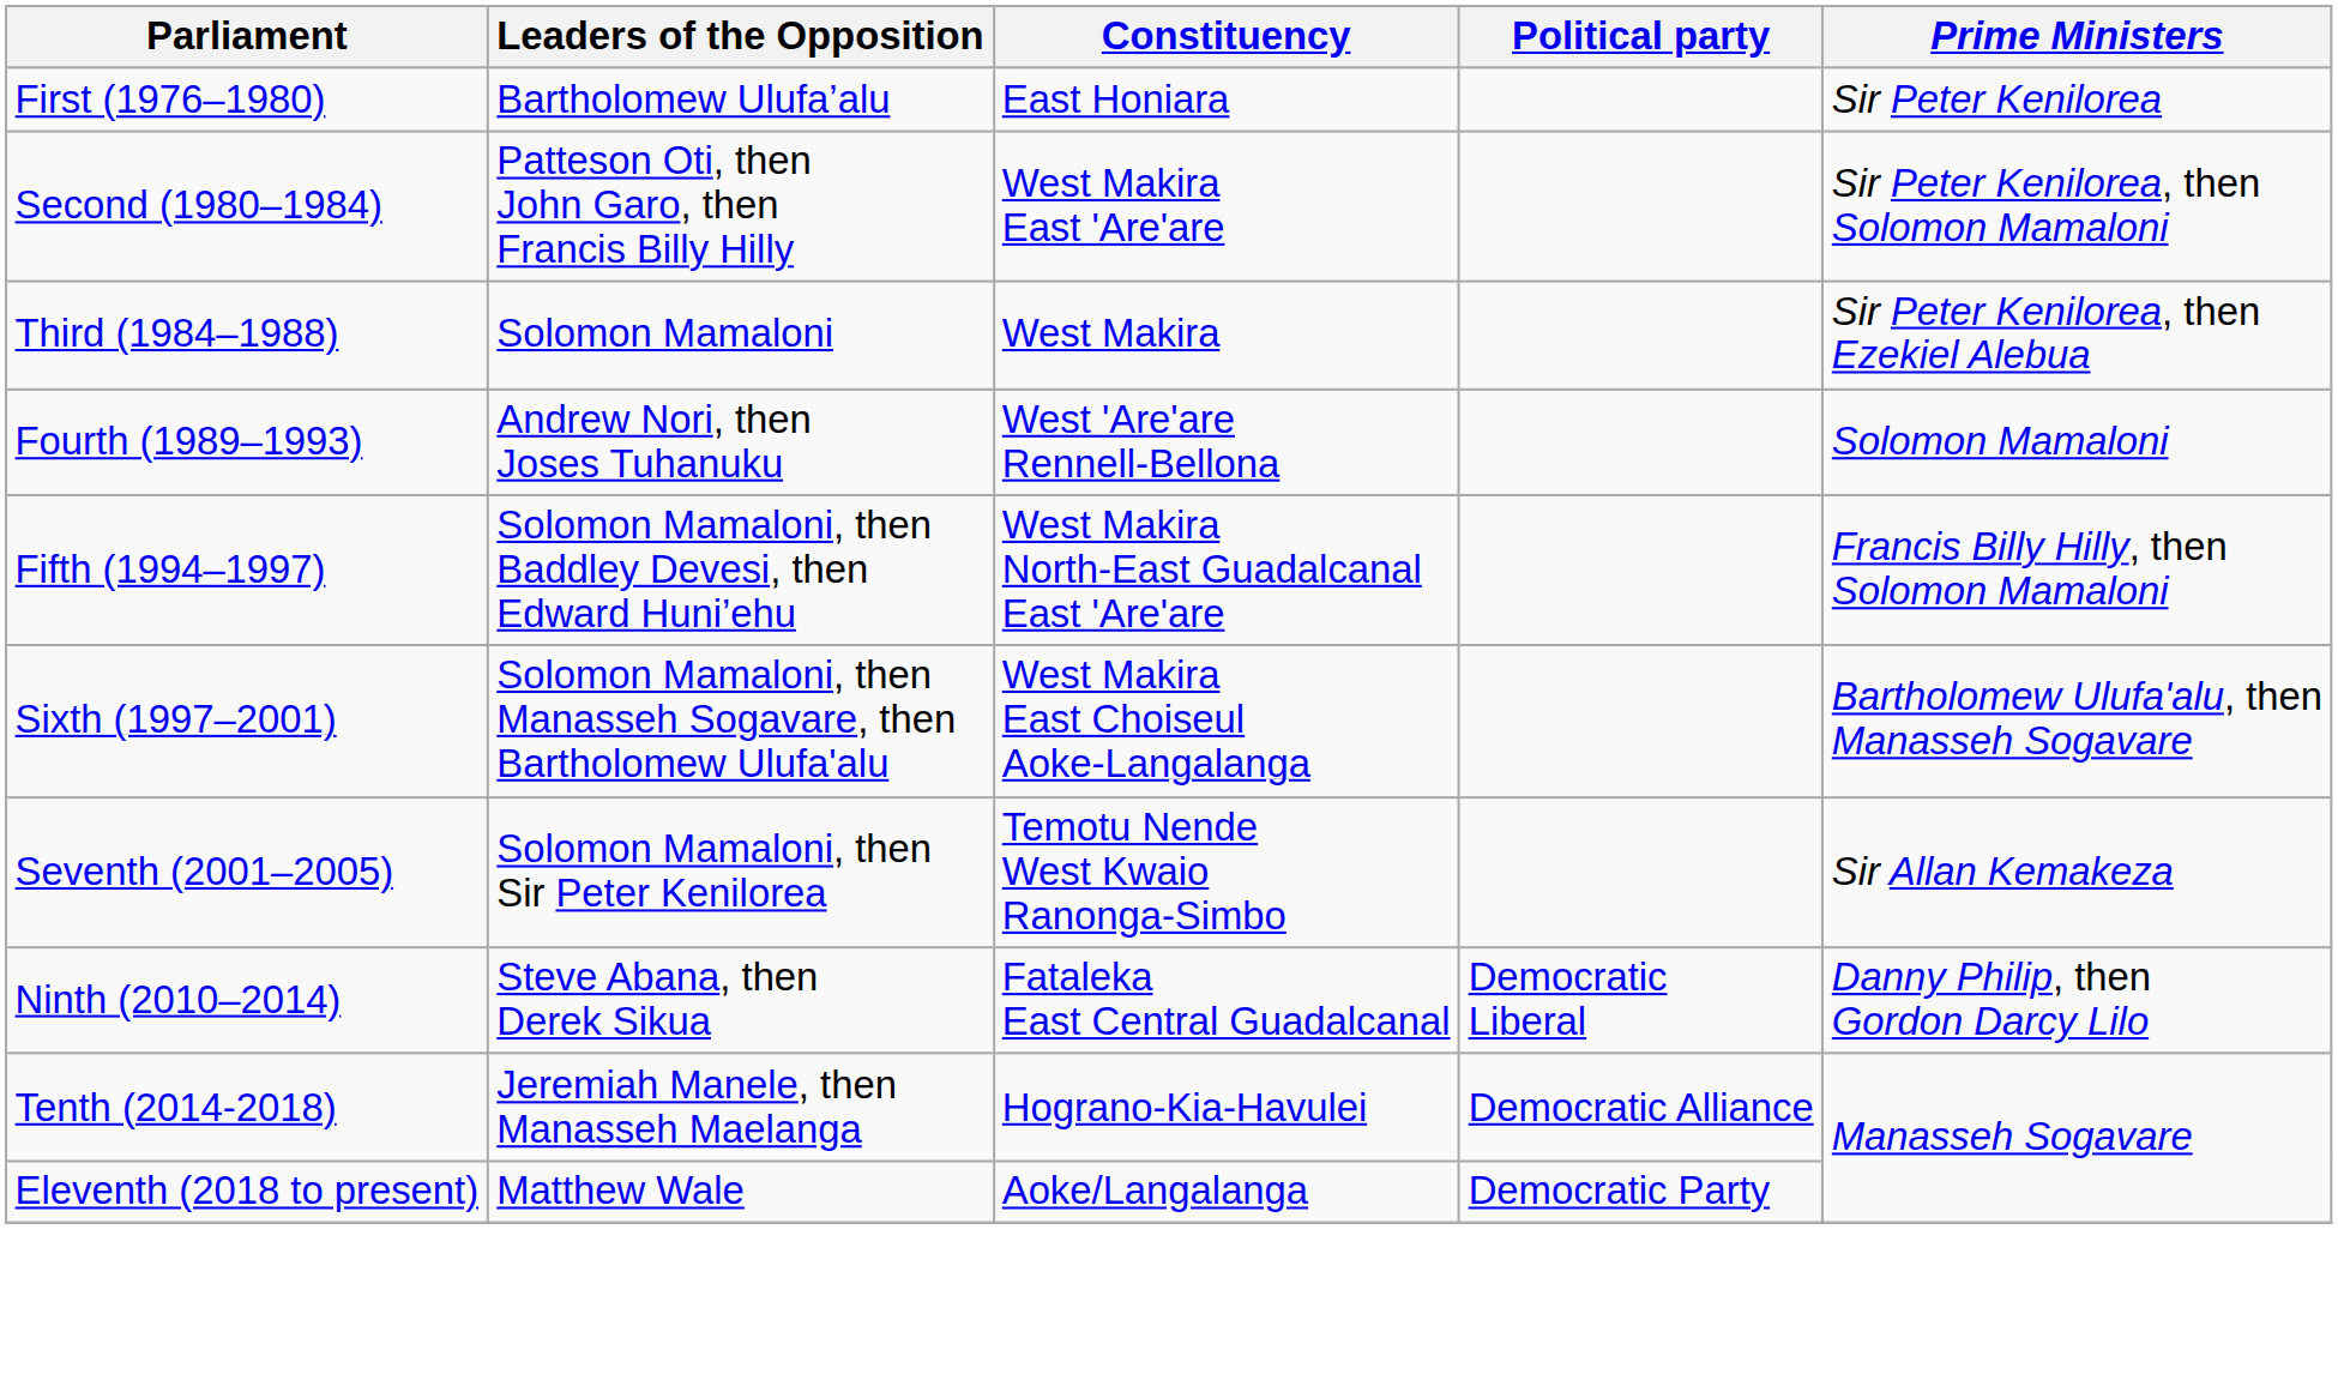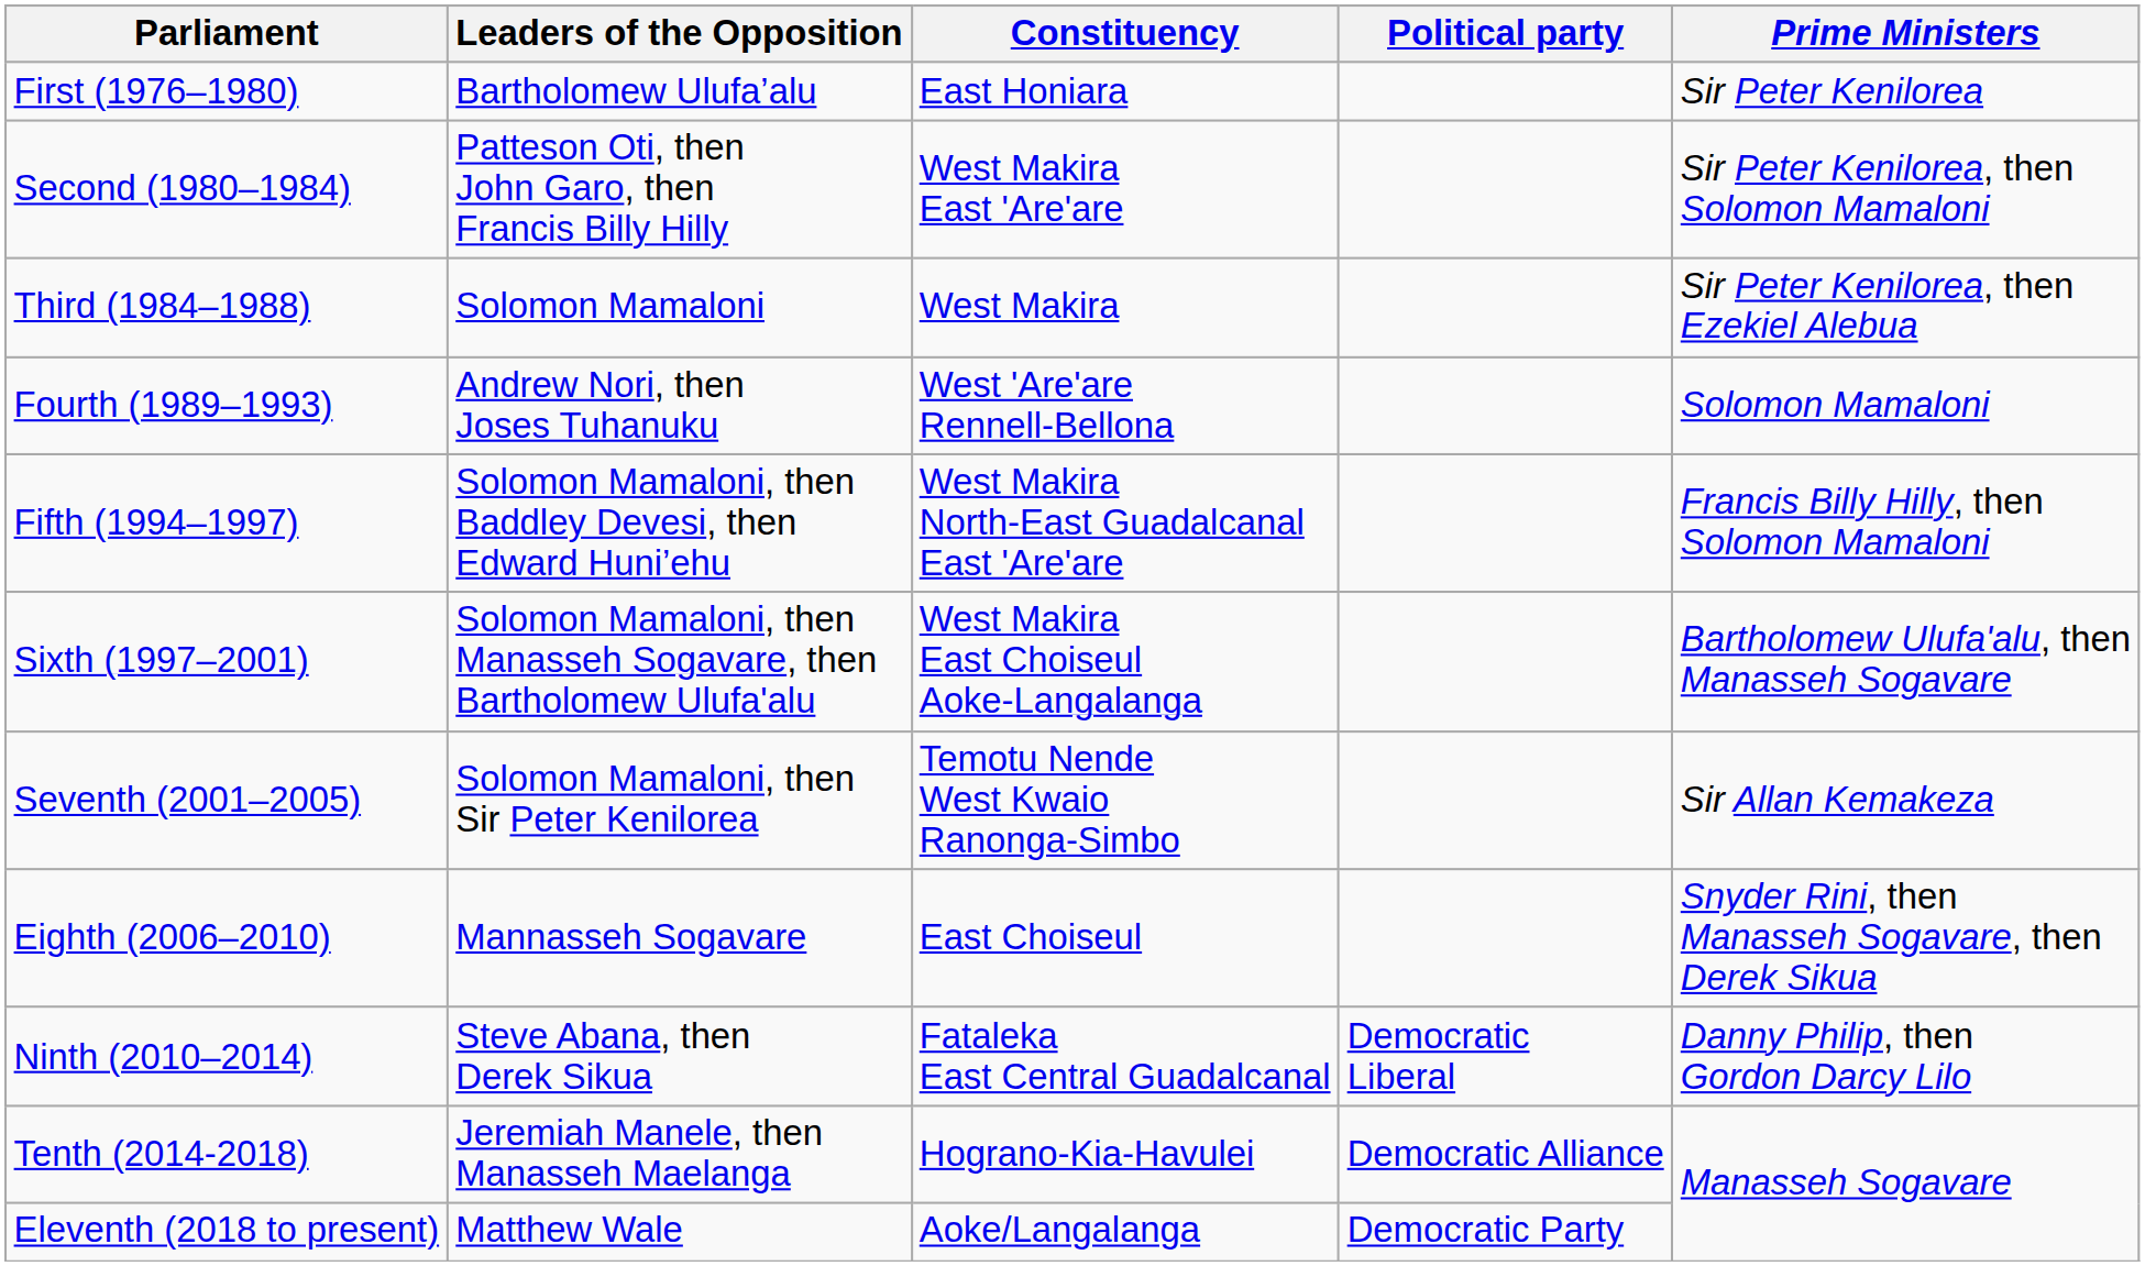+ row: Eighth (2006–2010) | Mannasseh Sogavare | East Choiseul | Snyder Rini, then Manasseh Sogavare, then Derek Sikua
